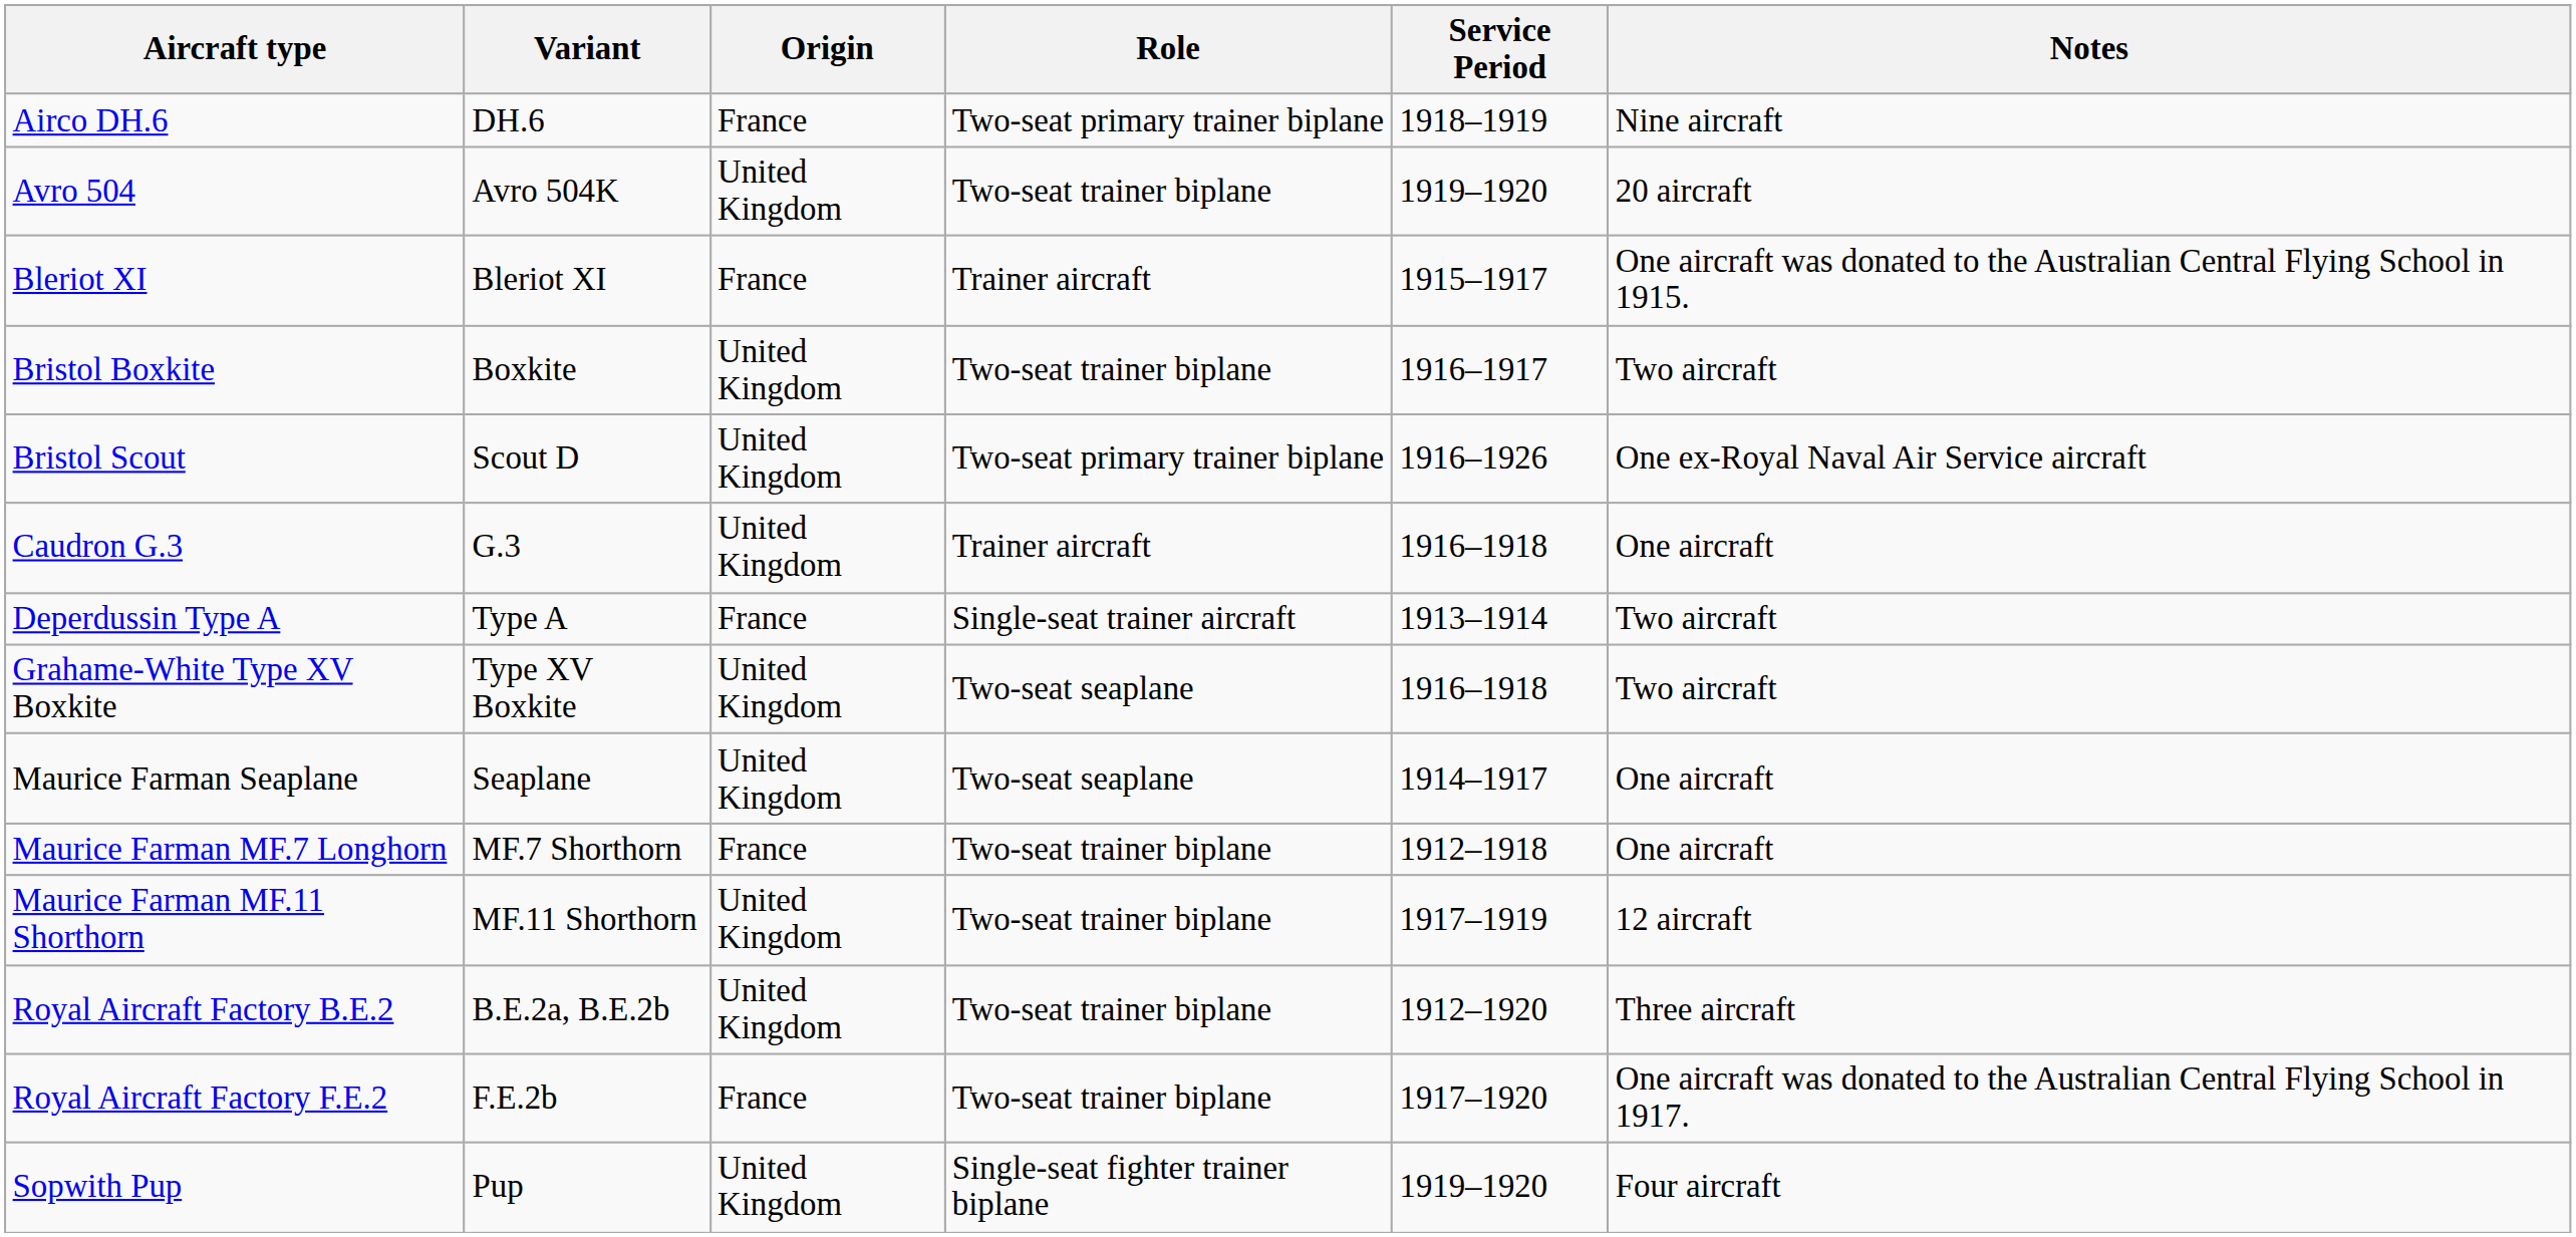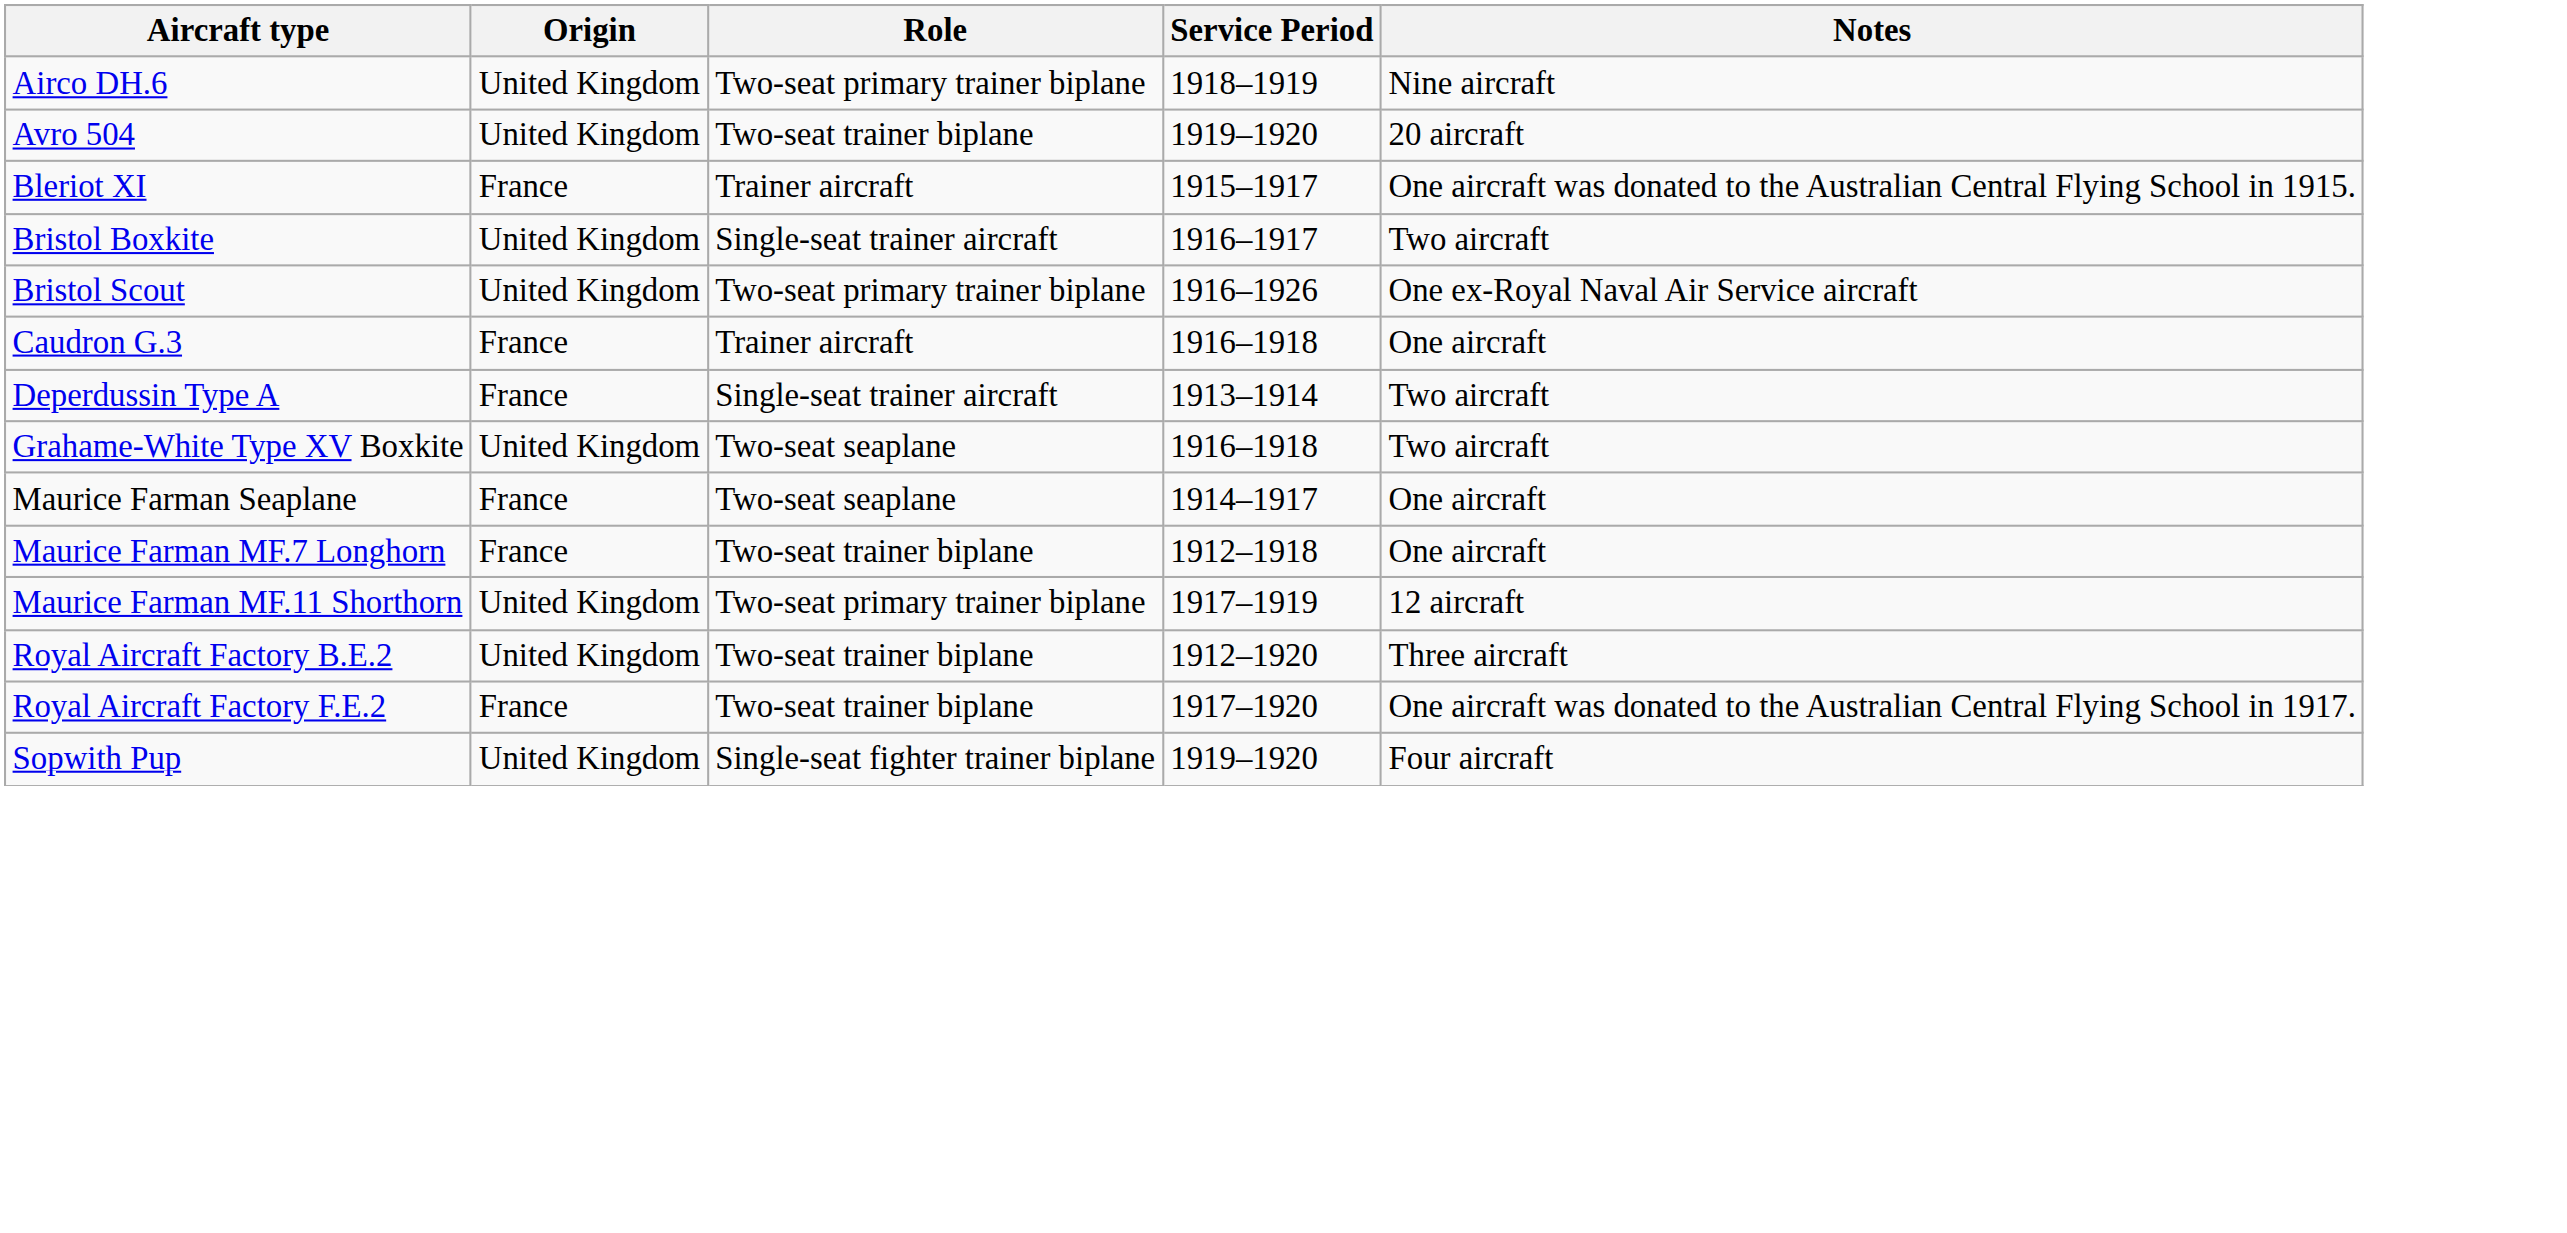- column: Variant | DH.6 | Avro 504K | Bleriot XI | Boxkite | Scout D | G.3 | Type A | Type XV Boxkite | Seaplane | MF.7 Shorthorn | MF.11 Shorthorn | B.E.2a, B.E.2b | F.E.2b | Pup
Airco DH.6 | Origin: France -> United Kingdom
Bristol Boxkite | Role: Two-seat trainer biplane -> Single-seat trainer aircraft
Caudron G.3 | Origin: United Kingdom -> France
Maurice Farman Seaplane | Origin: United Kingdom -> France
Maurice Farman MF.11 Shorthorn | Role: Two-seat trainer biplane -> Two-seat primary trainer biplane
